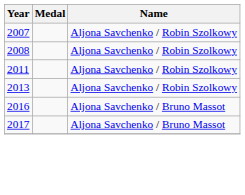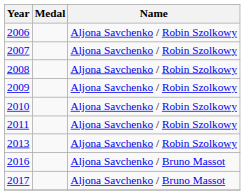+ row: 2006 | Aljona Savchenko / Robin Szolkowy
+ row: 2009 | Aljona Savchenko / Robin Szolkowy
+ row: 2010 | Aljona Savchenko / Robin Szolkowy
